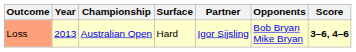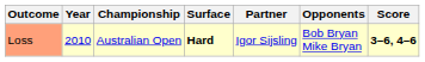Loss | Year: 2013 -> 2010
Loss | Surface: normal -> bold
